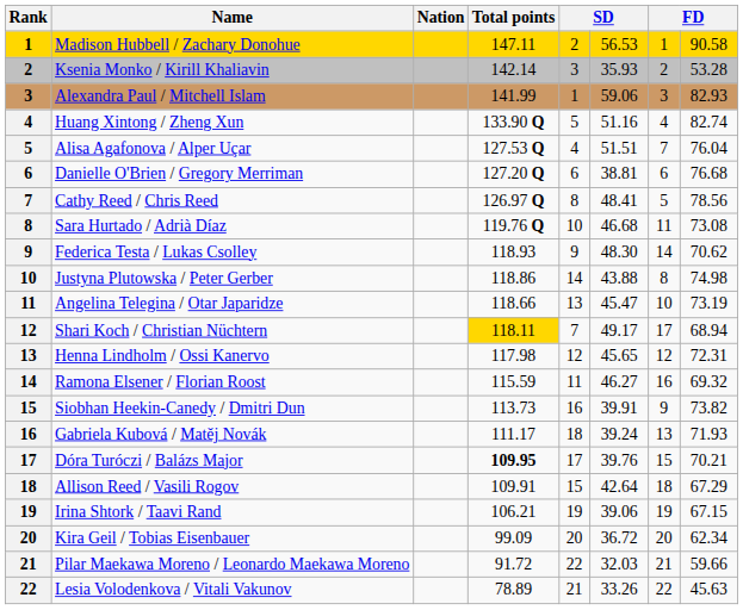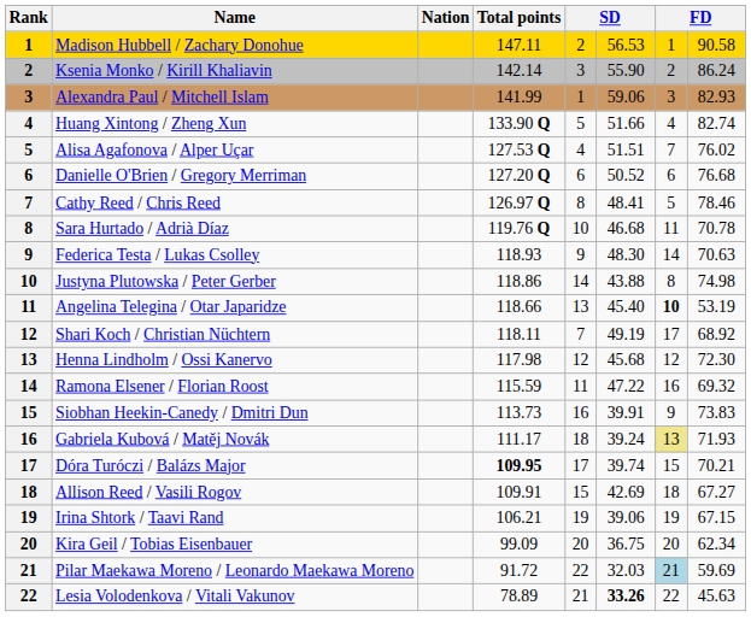Ksenia Monko / Kirill Khaliavin | column 6: 35.93 -> 55.90
Ksenia Monko / Kirill Khaliavin | column 8: 53.28 -> 86.24
Huang Xintong / Zheng Xun | column 6: 51.16 -> 51.66
Alisa Agafonova / Alper Uçar | column 8: 76.04 -> 76.02
Danielle O'Brien / Gregory Merriman | column 6: 38.81 -> 50.52
Cathy Reed / Chris Reed | column 8: 78.56 -> 78.46
Sara Hurtado / Adrià Díaz | column 8: 73.08 -> 70.78
Federica Testa / Lukas Csolley | column 8: 70.62 -> 70.63
Angelina Telegina / Otar Japaridze | column 6: 45.47 -> 45.40
Angelina Telegina / Otar Japaridze | column 7: normal -> bold
Angelina Telegina / Otar Japaridze | column 8: 73.19 -> 53.19
Shari Koch / Christian Nüchtern | Total points: gold background -> no background
Shari Koch / Christian Nüchtern | column 6: 49.17 -> 49.19
Shari Koch / Christian Nüchtern | column 8: 68.94 -> 68.92
Henna Lindholm / Ossi Kanervo | column 6: 45.65 -> 45.68
Henna Lindholm / Ossi Kanervo | column 8: 72.31 -> 72.30
Ramona Elsener / Florian Roost | column 6: 46.27 -> 47.22
Siobhan Heekin-Canedy / Dmitri Dun | column 8: 73.82 -> 73.83
Gabriela Kubová / Matěj Novák | column 7: no background -> khaki background
Dóra Turóczi / Balázs Major | column 6: 39.76 -> 39.74
Allison Reed / Vasili Rogov | column 6: 42.64 -> 42.69
Allison Reed / Vasili Rogov | column 8: 67.29 -> 67.27
Kira Geil / Tobias Eisenbauer | column 6: 36.72 -> 36.75
Pilar Maekawa Moreno / Leonardo Maekawa Moreno | column 7: no background -> lightblue background
Pilar Maekawa Moreno / Leonardo Maekawa Moreno | column 8: 59.66 -> 59.69
Lesia Volodenkova / Vitali Vakunov | column 6: normal -> bold
